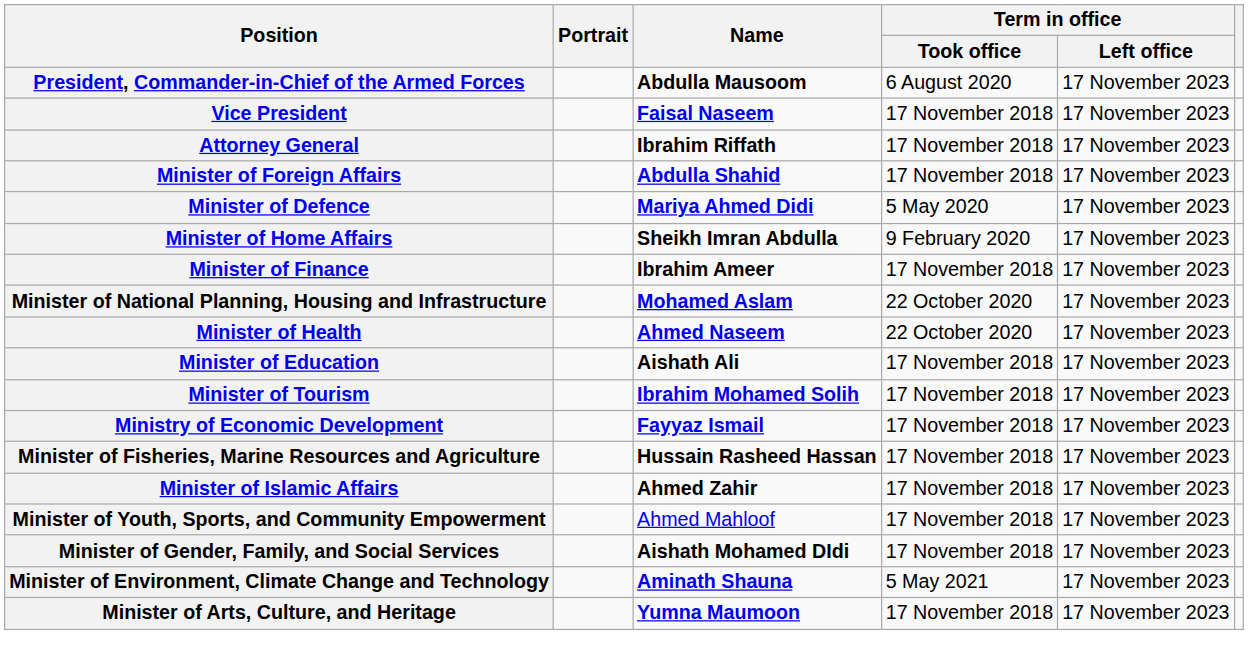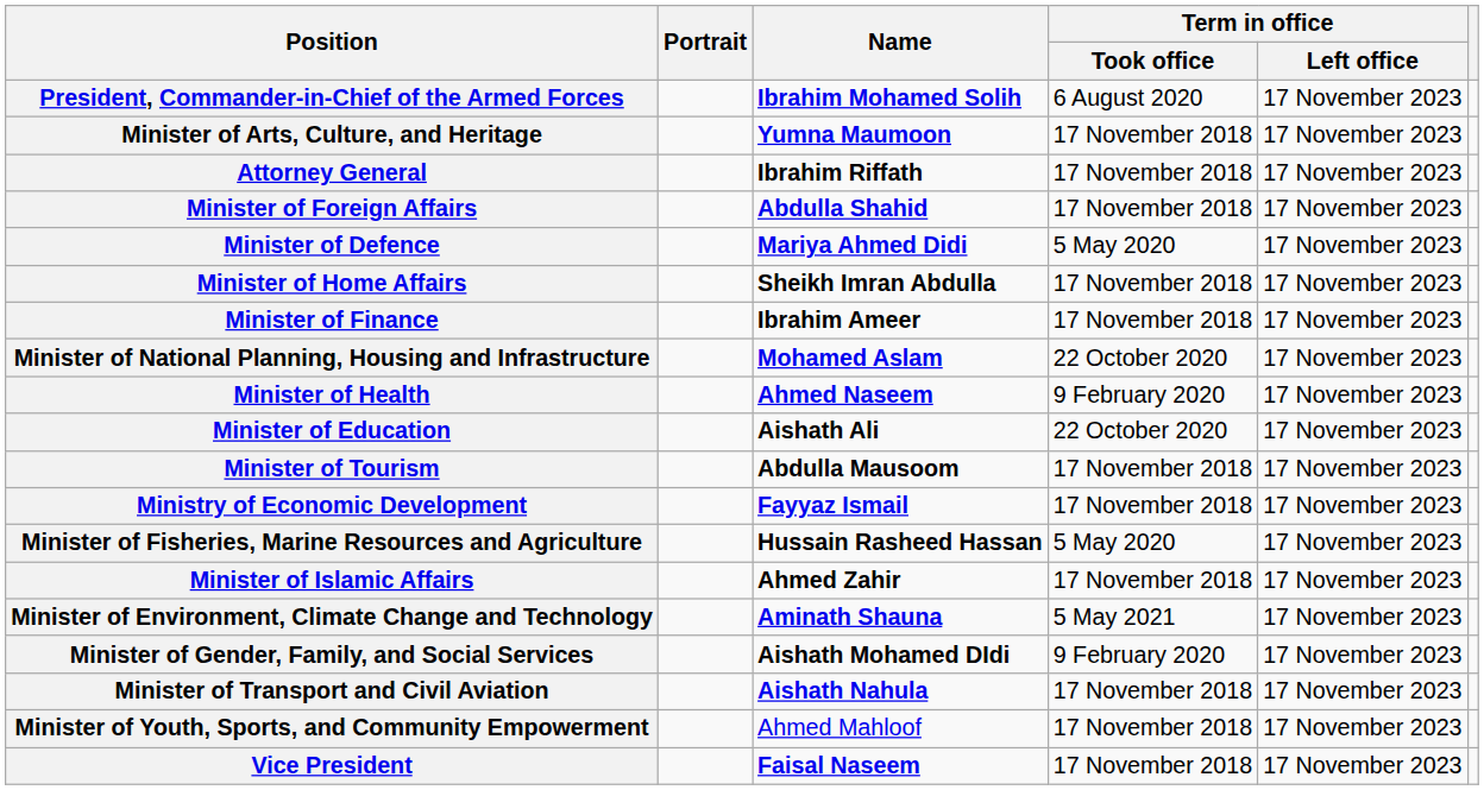President, Commander-in-Chief of the Armed Forces | Name: Abdulla Mausoom -> Ibrahim Mohamed Solih
rows swapped: Vice President <-> Minister of Arts, Culture, and Heritage
Minister of Home Affairs | Term in office / Took office: 9 February 2020 -> 17 November 2018
Minister of Health | Term in office / Took office: 22 October 2020 -> 9 February 2020
Minister of Education | Term in office / Took office: 17 November 2018 -> 22 October 2020
Minister of Tourism | Name: Ibrahim Mohamed Solih -> Abdulla Mausoom
Minister of Fisheries, Marine Resources and Agriculture | Term in office / Took office: 17 November 2018 -> 5 May 2020
rows swapped: Minister of Youth, Sports, and Community Empowerment <-> Minister of Environment, Climate Change and Technology
Minister of Gender, Family, and Social Services | Term in office / Took office: 17 November 2018 -> 9 February 2020
+ row: Minister of Transport and Civil Aviation | Aishath Nahula | 17 November 2018 | 17 November 2023
